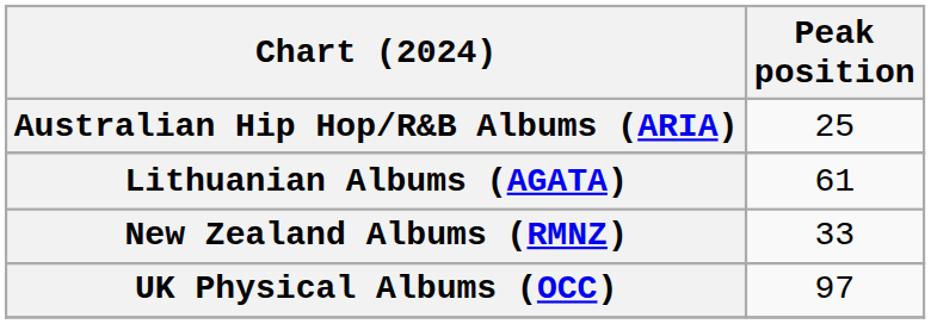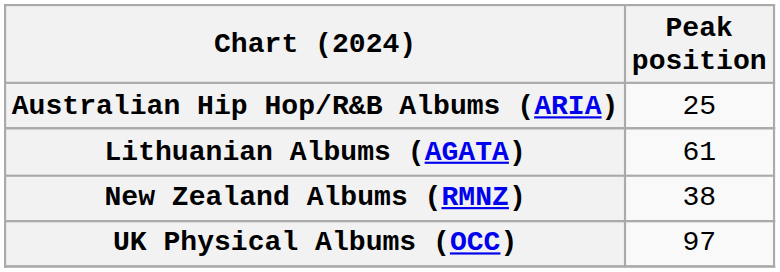New Zealand Albums (RMNZ) | Peak position: 33 -> 38
